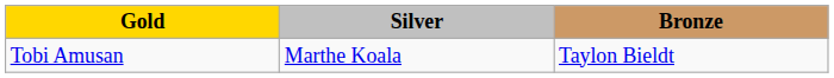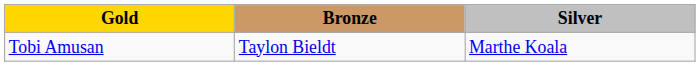columns swapped: Silver <-> Bronze
